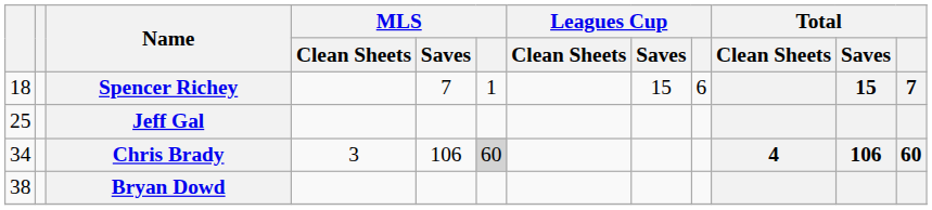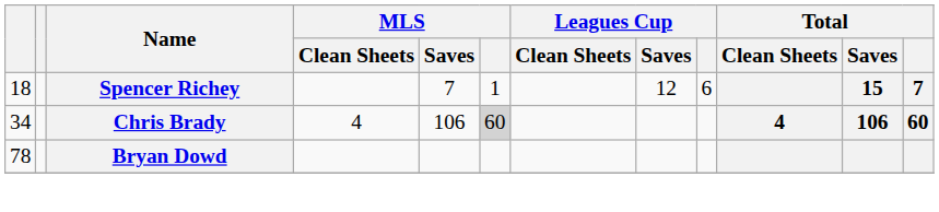Spencer Richey | Leagues Cup / Saves: 15 -> 12
- row: 25 | Jeff Gal
Chris Brady | MLS / Clean Sheets: 3 -> 4
Bryan Dowd | column 1: 38 -> 78
